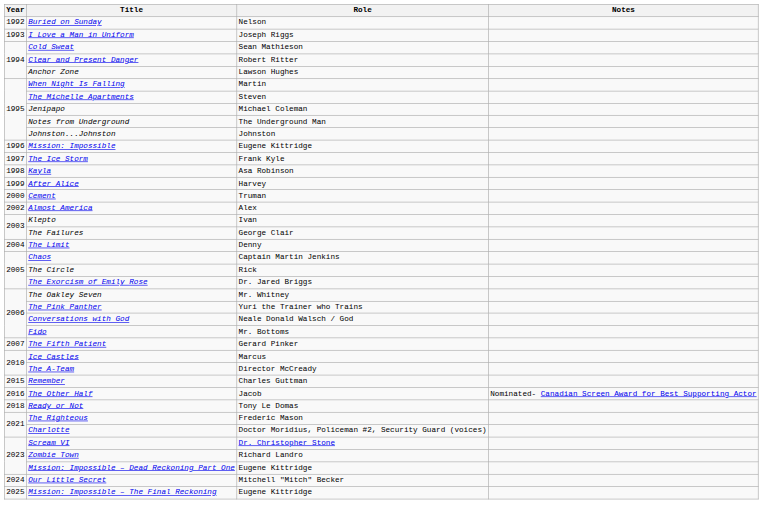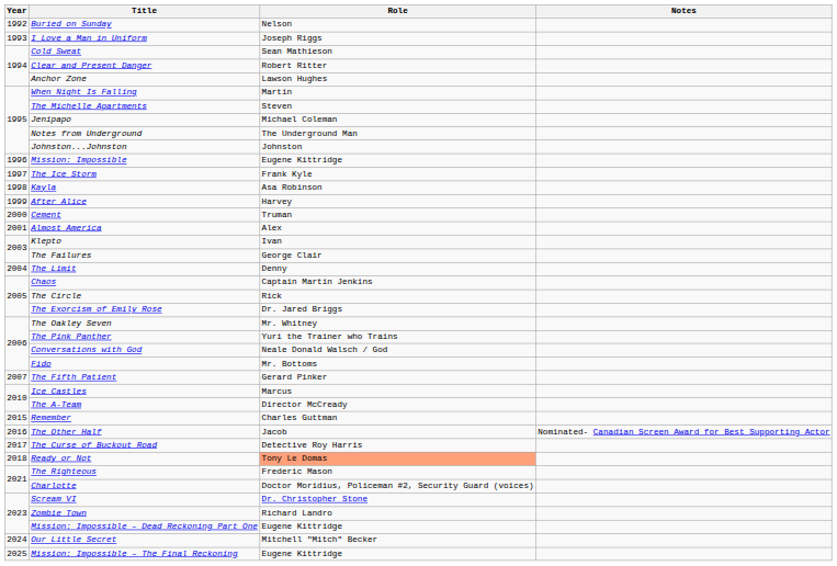Almost America | Year: 2002 -> 2001
+ row: 2017 | The Curse of Buckout Road | Detective Roy Harris
Ready or Not | Role: no background -> lightsalmon background
